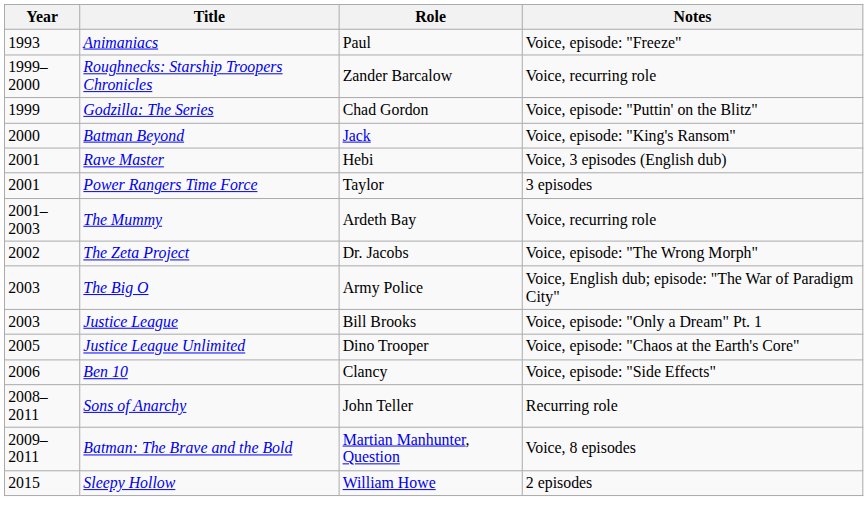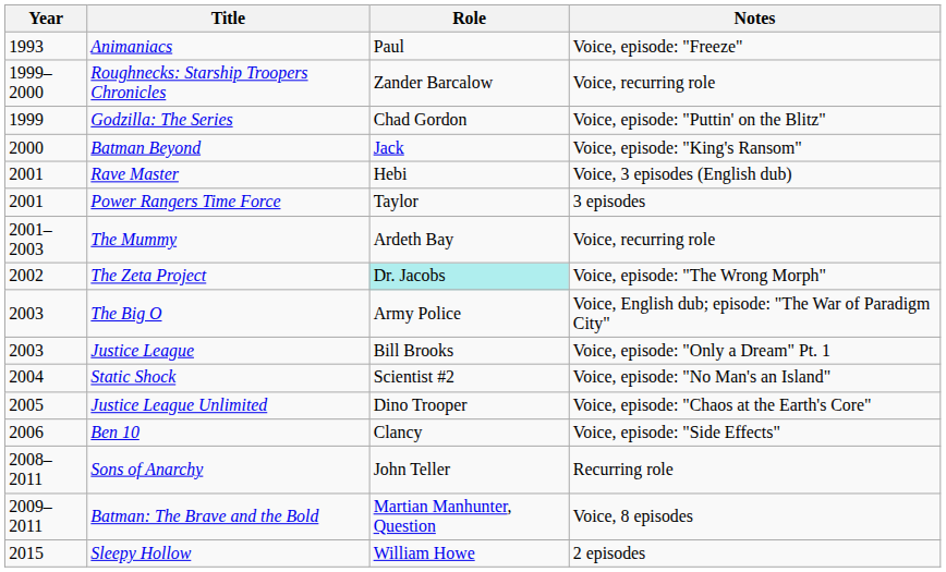The Zeta Project | Role: no background -> paleturquoise background
+ row: 2004 | Static Shock | Scientist #2 | Voice, episode: "No Man's an Island"
